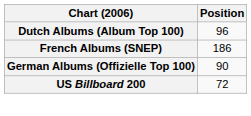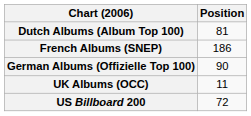Dutch Albums (Album Top 100) | Position: 96 -> 81
+ row: UK Albums (OCC) | 11
